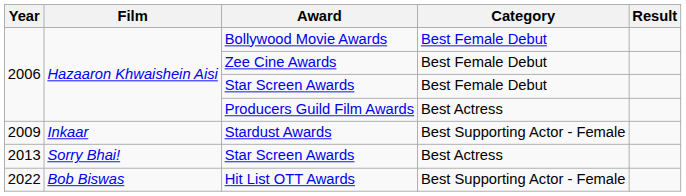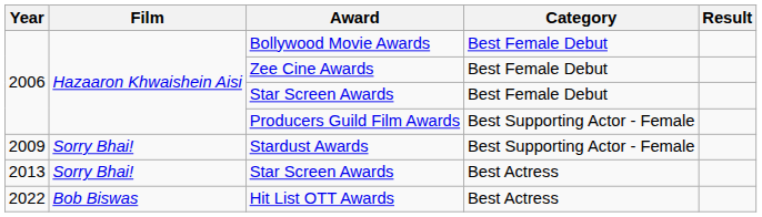Producers Guild Film Awards | Category: Best Actress -> Best Supporting Actor - Female
Stardust Awards | Film: Inkaar -> Sorry Bhai!
Hit List OTT Awards | Category: Best Supporting Actor - Female -> Best Actress
